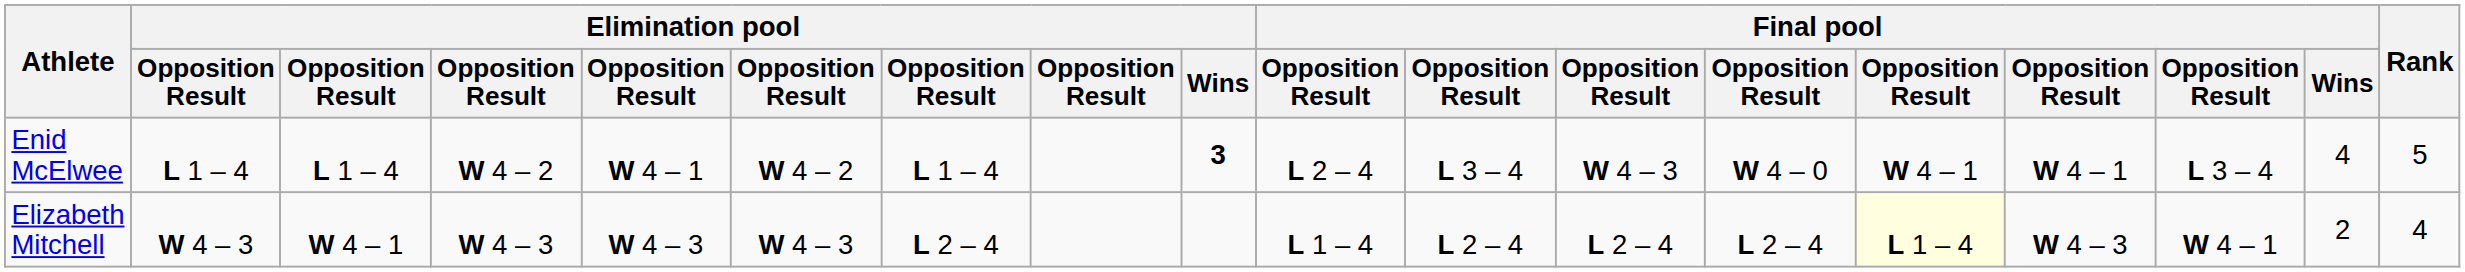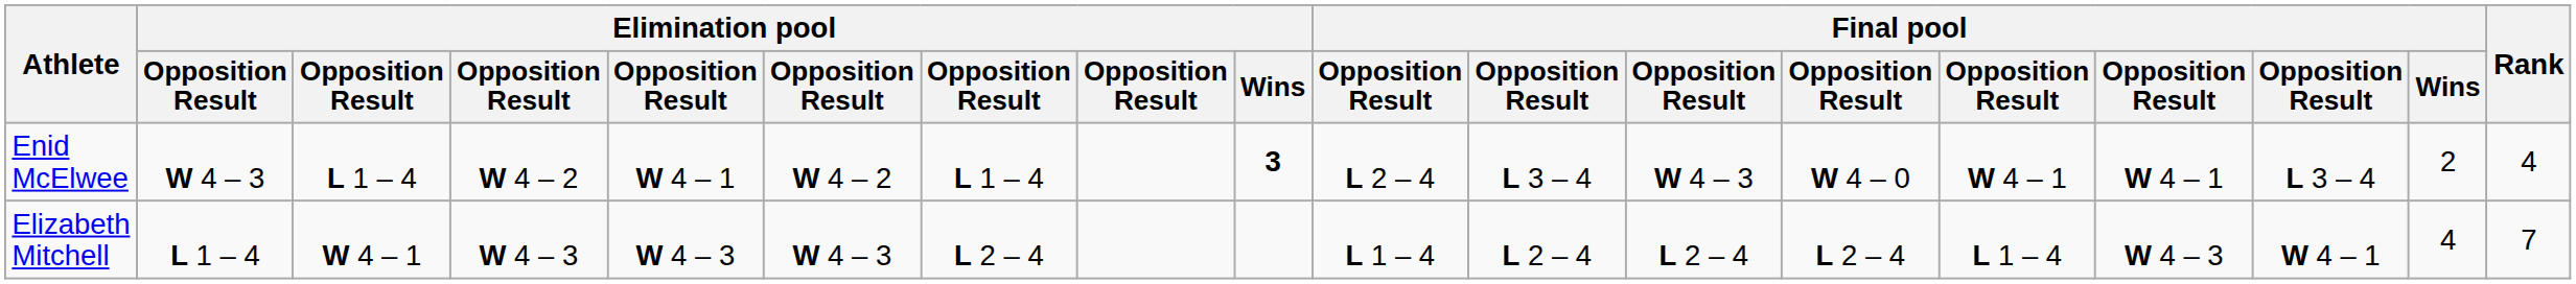Enid McElwee | column 2: L 1 – 4 -> W 4 – 3
Enid McElwee | Final pool / Wins: 4 -> 2
Enid McElwee | Rank: 5 -> 4
Elizabeth Mitchell | column 2: W 4 – 3 -> L 1 – 4
Elizabeth Mitchell | column 14: lightyellow background -> no background
Elizabeth Mitchell | Final pool / Wins: 2 -> 4
Elizabeth Mitchell | Rank: 4 -> 7
